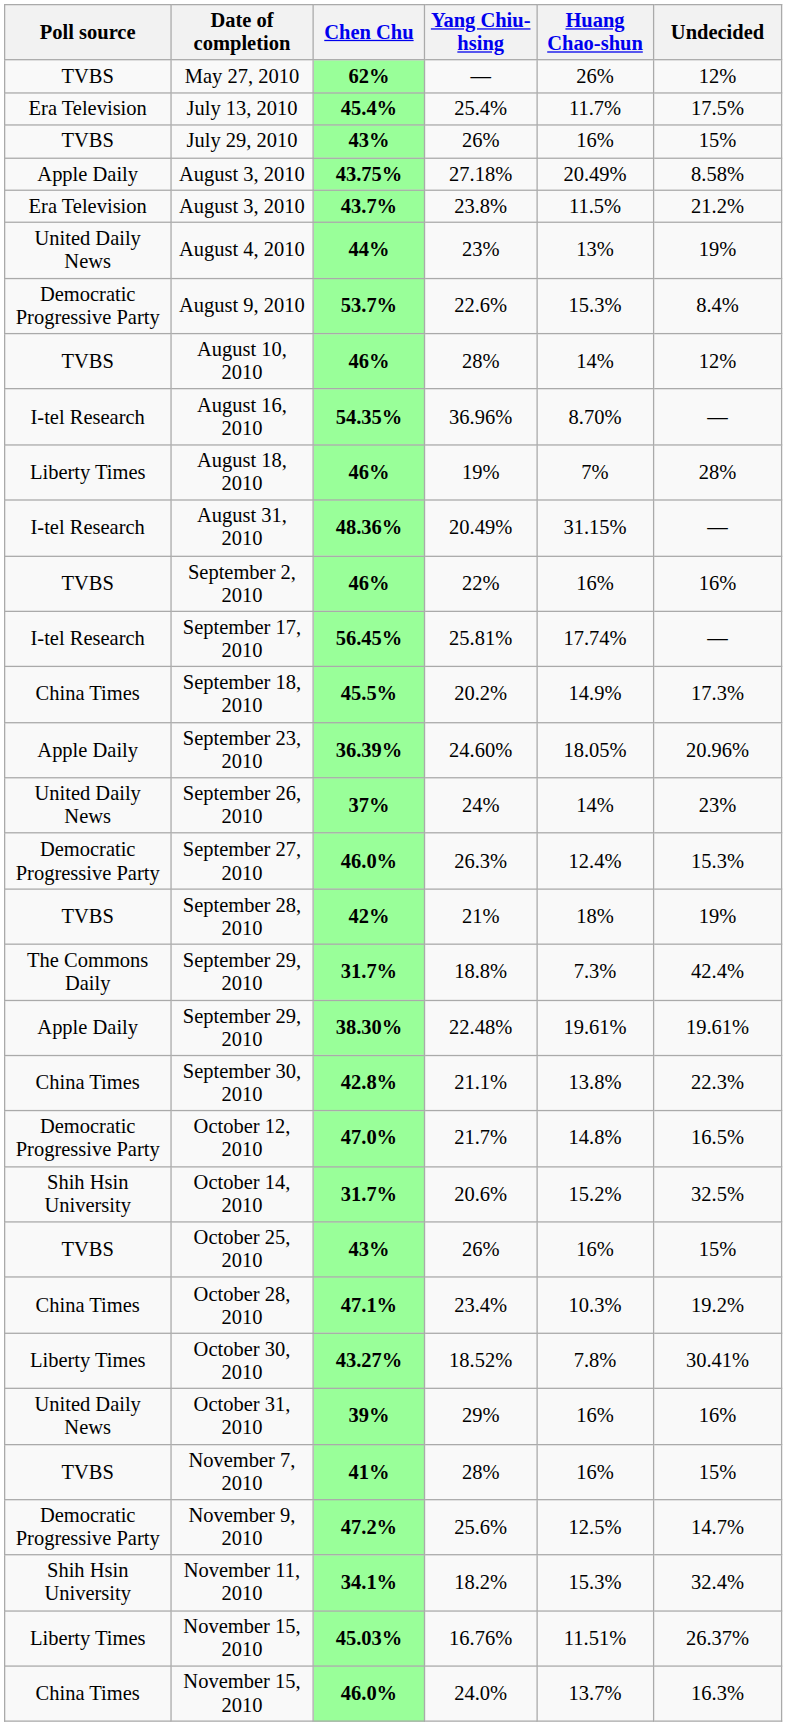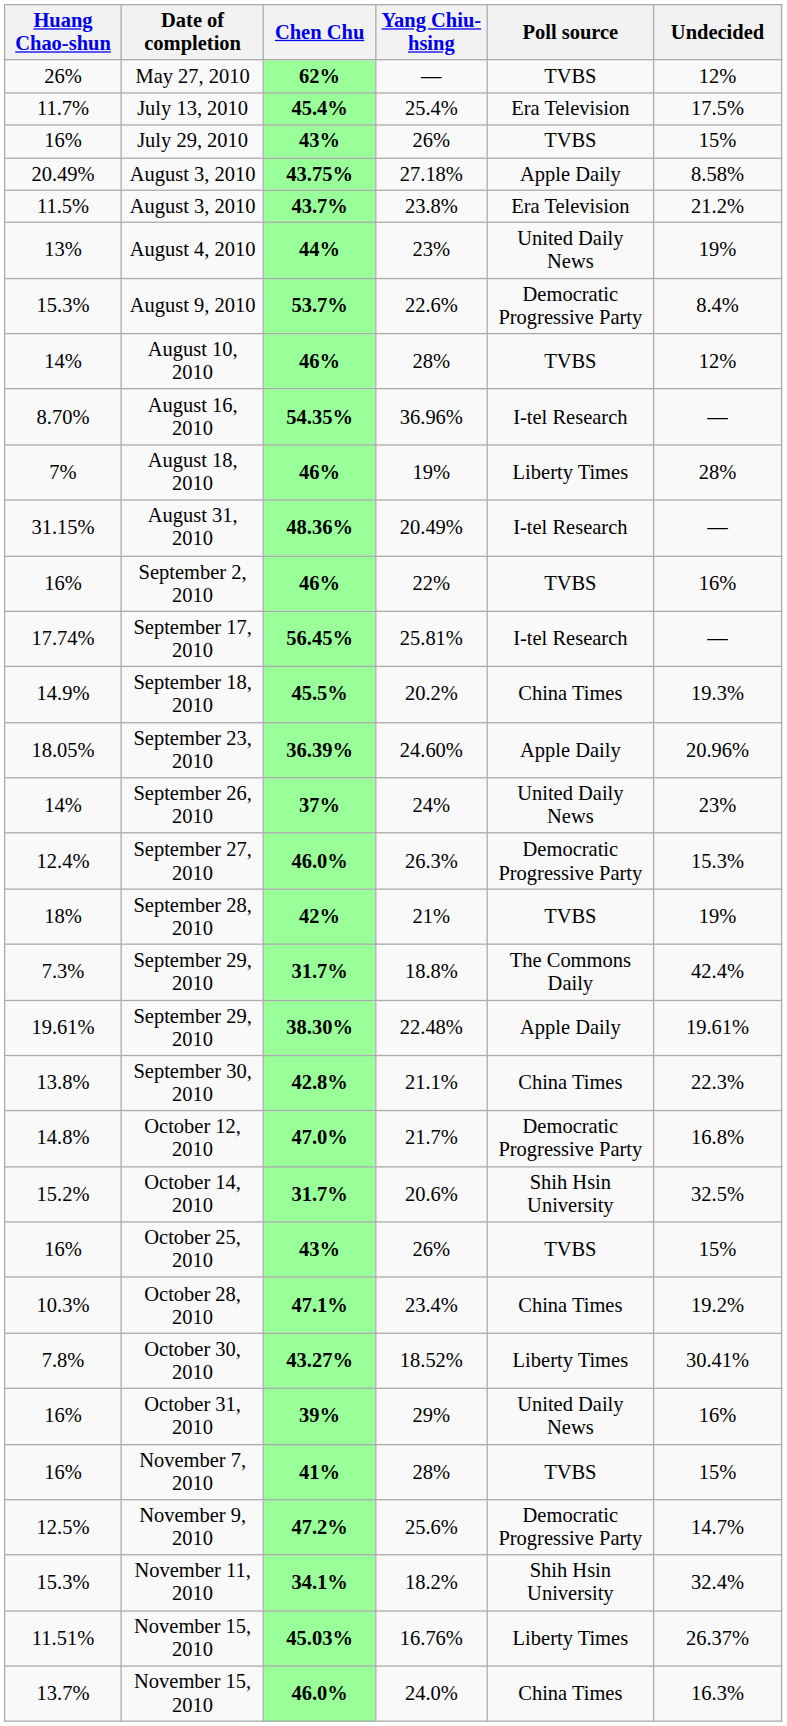columns swapped: Poll source <-> Huang Chao-shun
September 18, 2010 | Undecided: 17.3% -> 19.3%
October 12, 2010 | Undecided: 16.5% -> 16.8%
